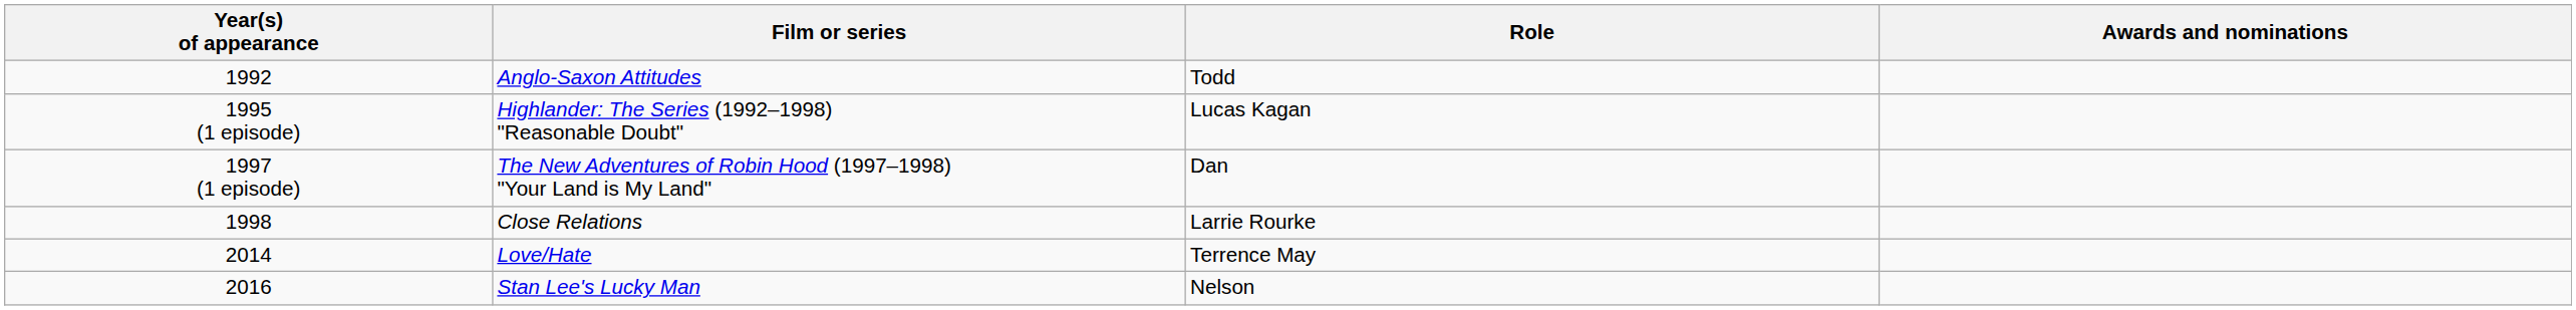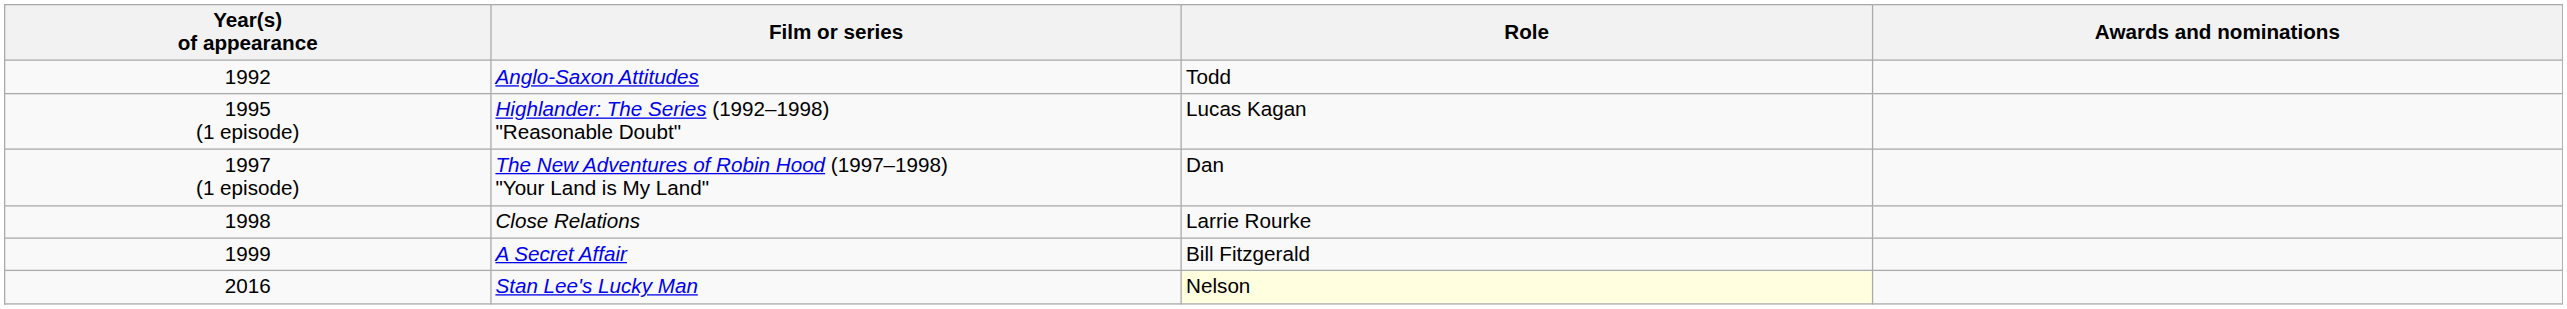+ row: 1999 | A Secret Affair | Bill Fitzgerald
- row: 2014 | Love/Hate | Terrence May
Stan Lee's Lucky Man | Role: no background -> lightyellow background
